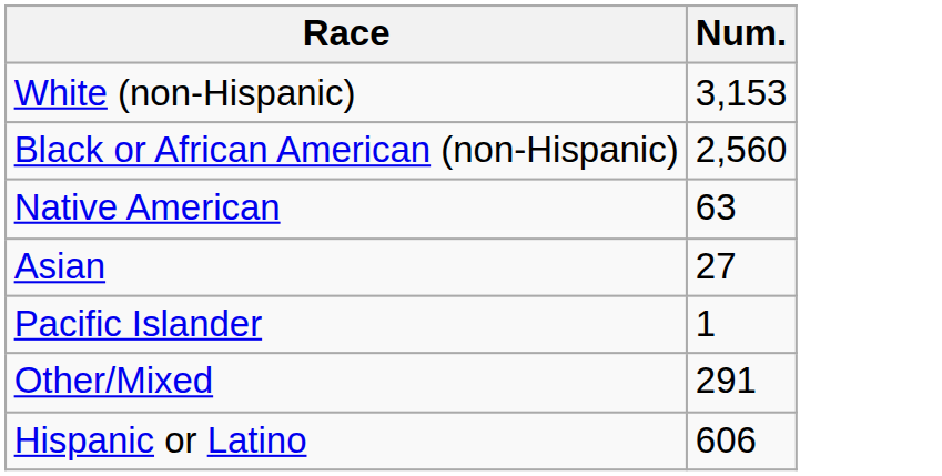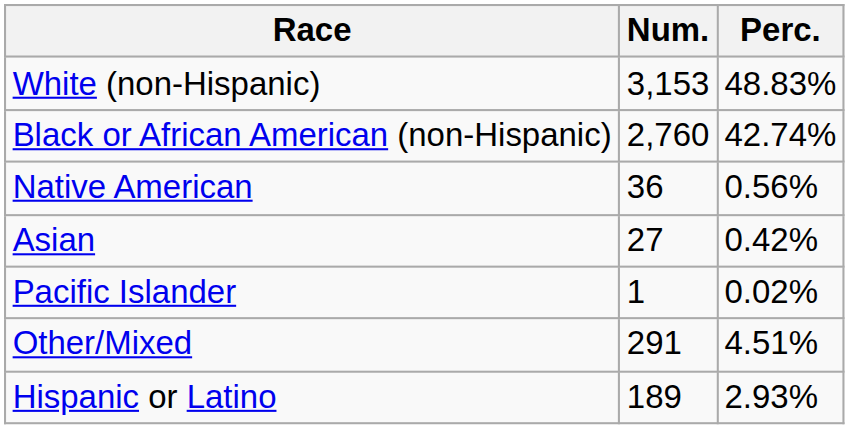+ column: Perc. | 48.83% | 42.74% | 0.56% | 0.42% | 0.02% | 4.51% | 2.93%
Black or African American (non-Hispanic) | Num.: 2,560 -> 2,760
Native American | Num.: 63 -> 36
Hispanic or Latino | Num.: 606 -> 189
